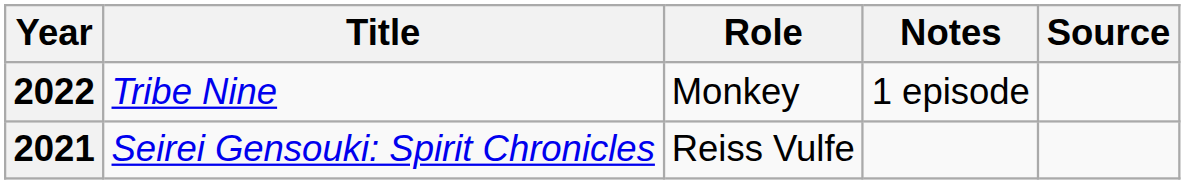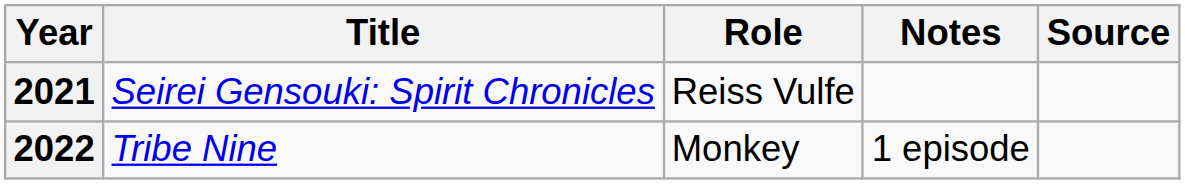rows swapped: 2021 <-> 2022
